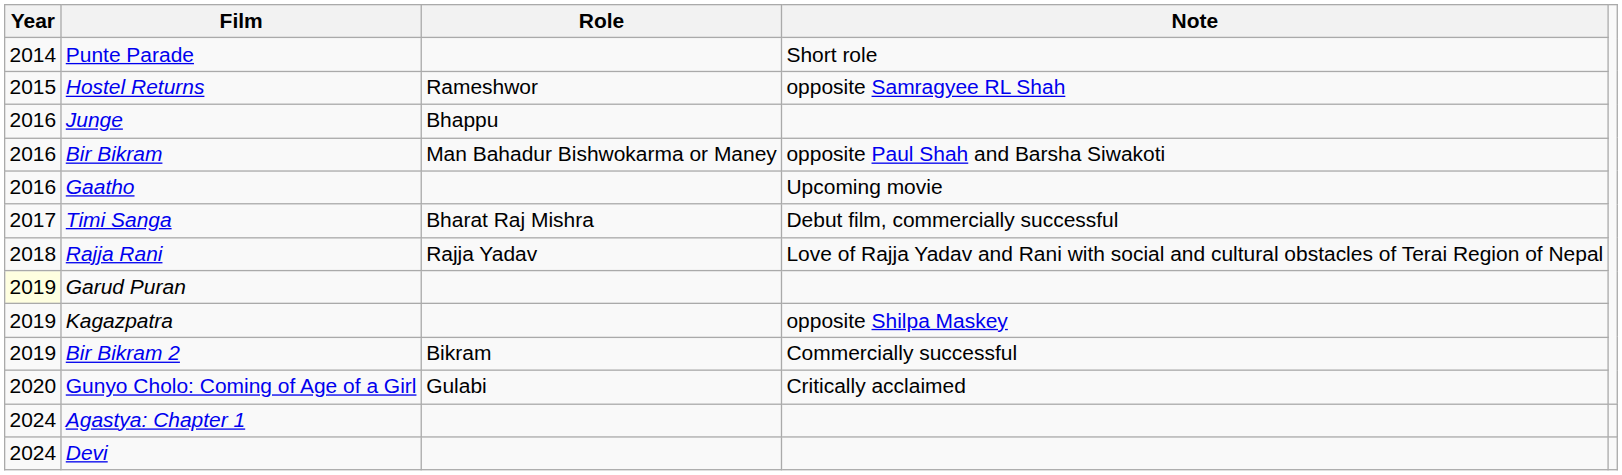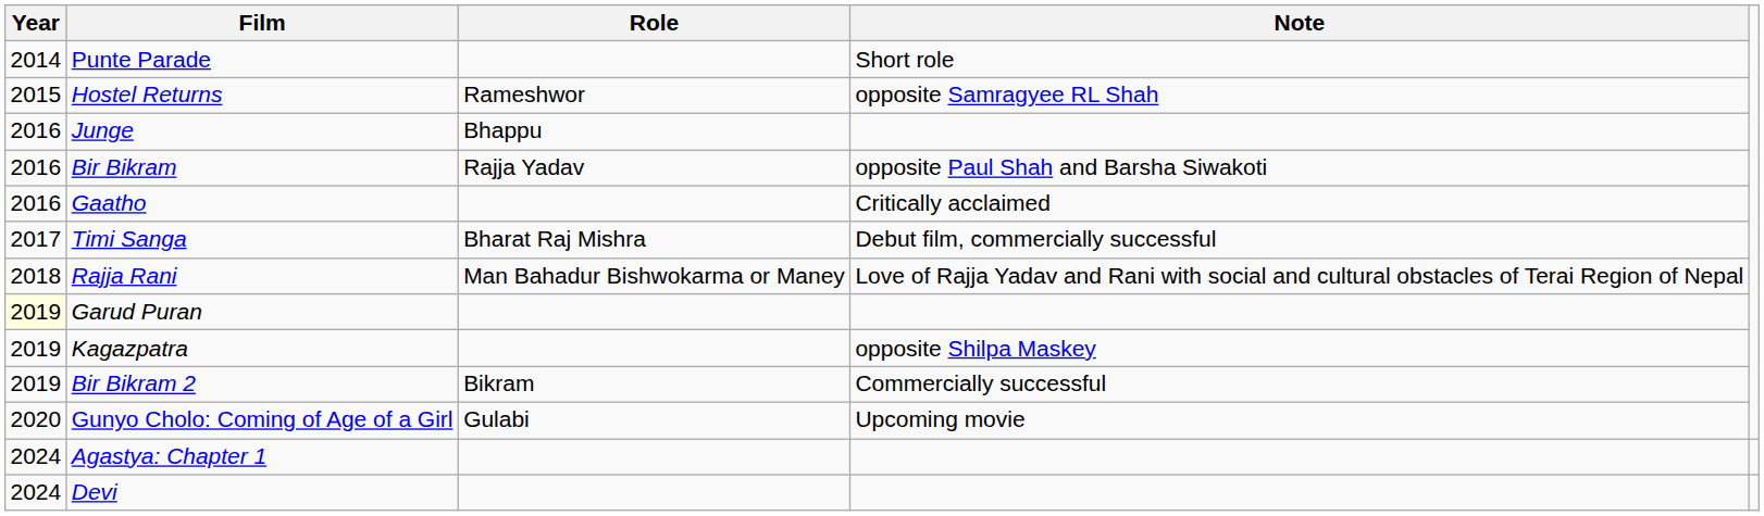Bir Bikram | Role: Man Bahadur Bishwokarma or Maney -> Rajja Yadav
Gaatho | Note: Upcoming movie -> Critically acclaimed
Rajja Rani | Role: Rajja Yadav -> Man Bahadur Bishwokarma or Maney
Gunyo Cholo: Coming of Age of a Girl | Note: Critically acclaimed -> Upcoming movie
